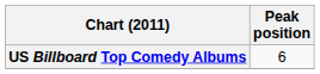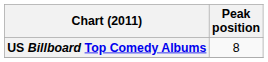US Billboard Top Comedy Albums | Peak position: 6 -> 8
